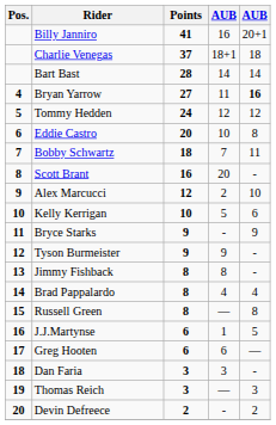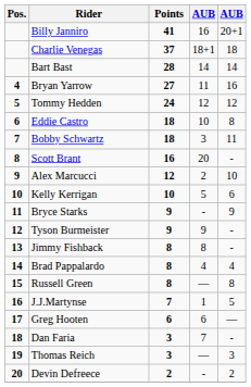Bryan Yarrow | column 5: bold -> normal
Eddie Castro | Points: 20 -> 18
Bobby Schwartz | column 4: 7 -> 3
J.J.Martynse | Points: 6 -> 7
Dan Faria | column 4: 3 -> 7
